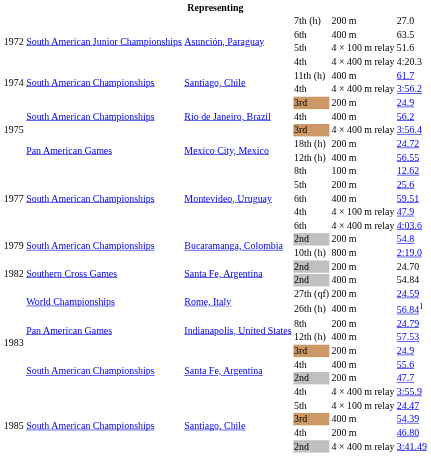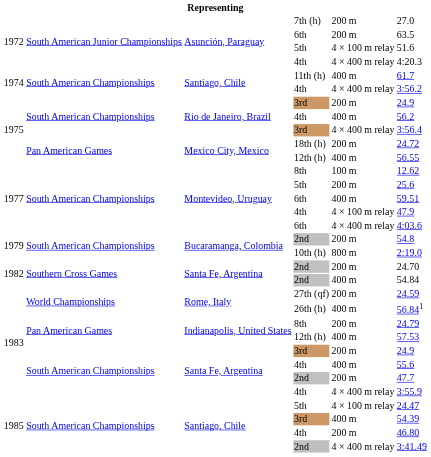1972 / 6th | column 5: 400 m -> 200 m
